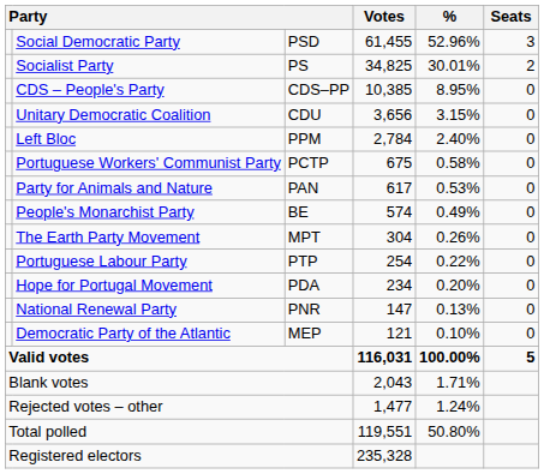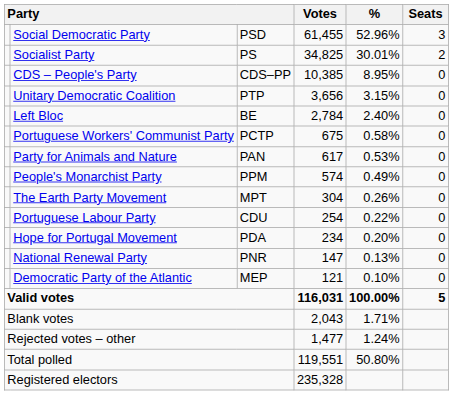Unitary Democratic Coalition | column 3: CDU -> PTP
Left Bloc | column 3: PPM -> BE
People's Monarchist Party | column 3: BE -> PPM
Portuguese Labour Party | column 3: PTP -> CDU
